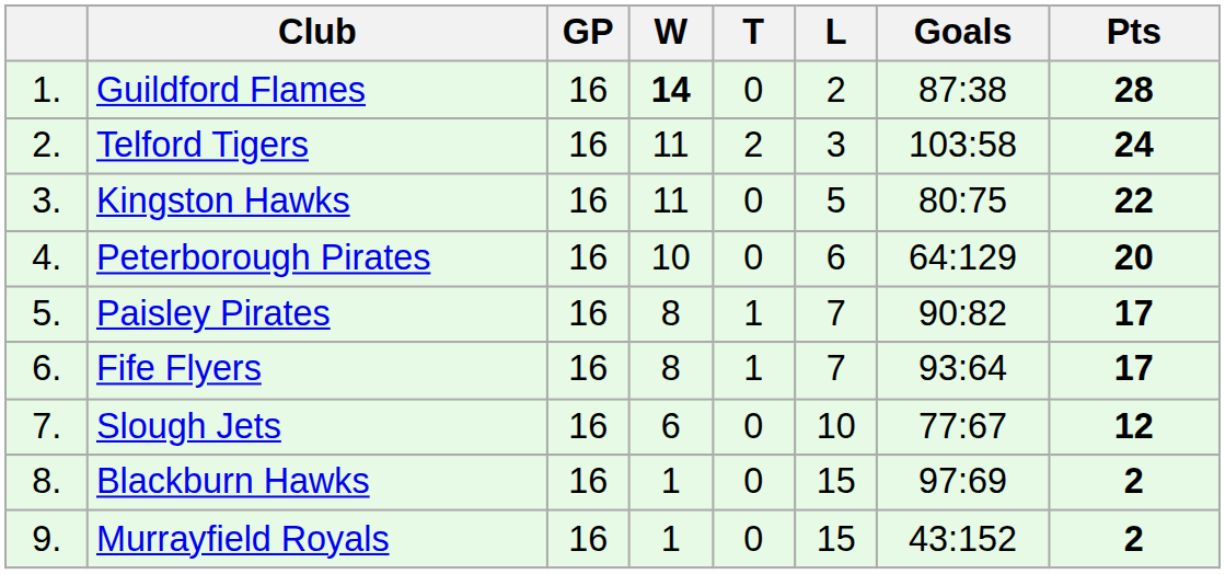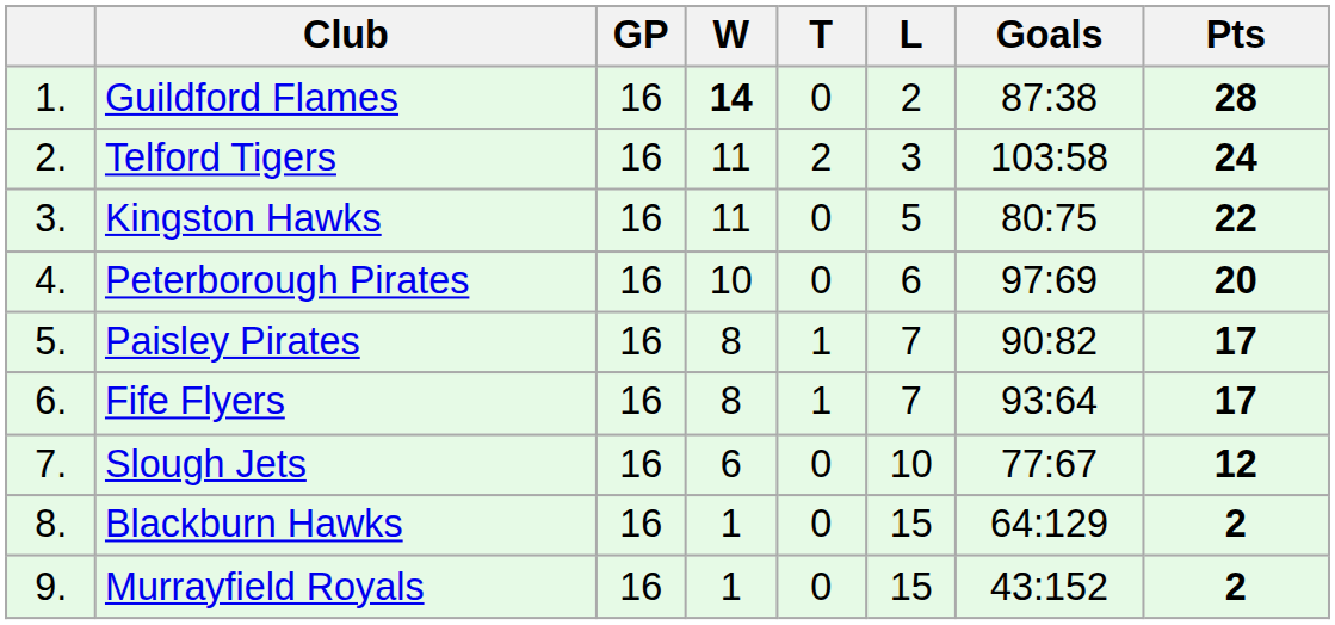Peterborough Pirates | Goals: 64:129 -> 97:69
Blackburn Hawks | Goals: 97:69 -> 64:129
